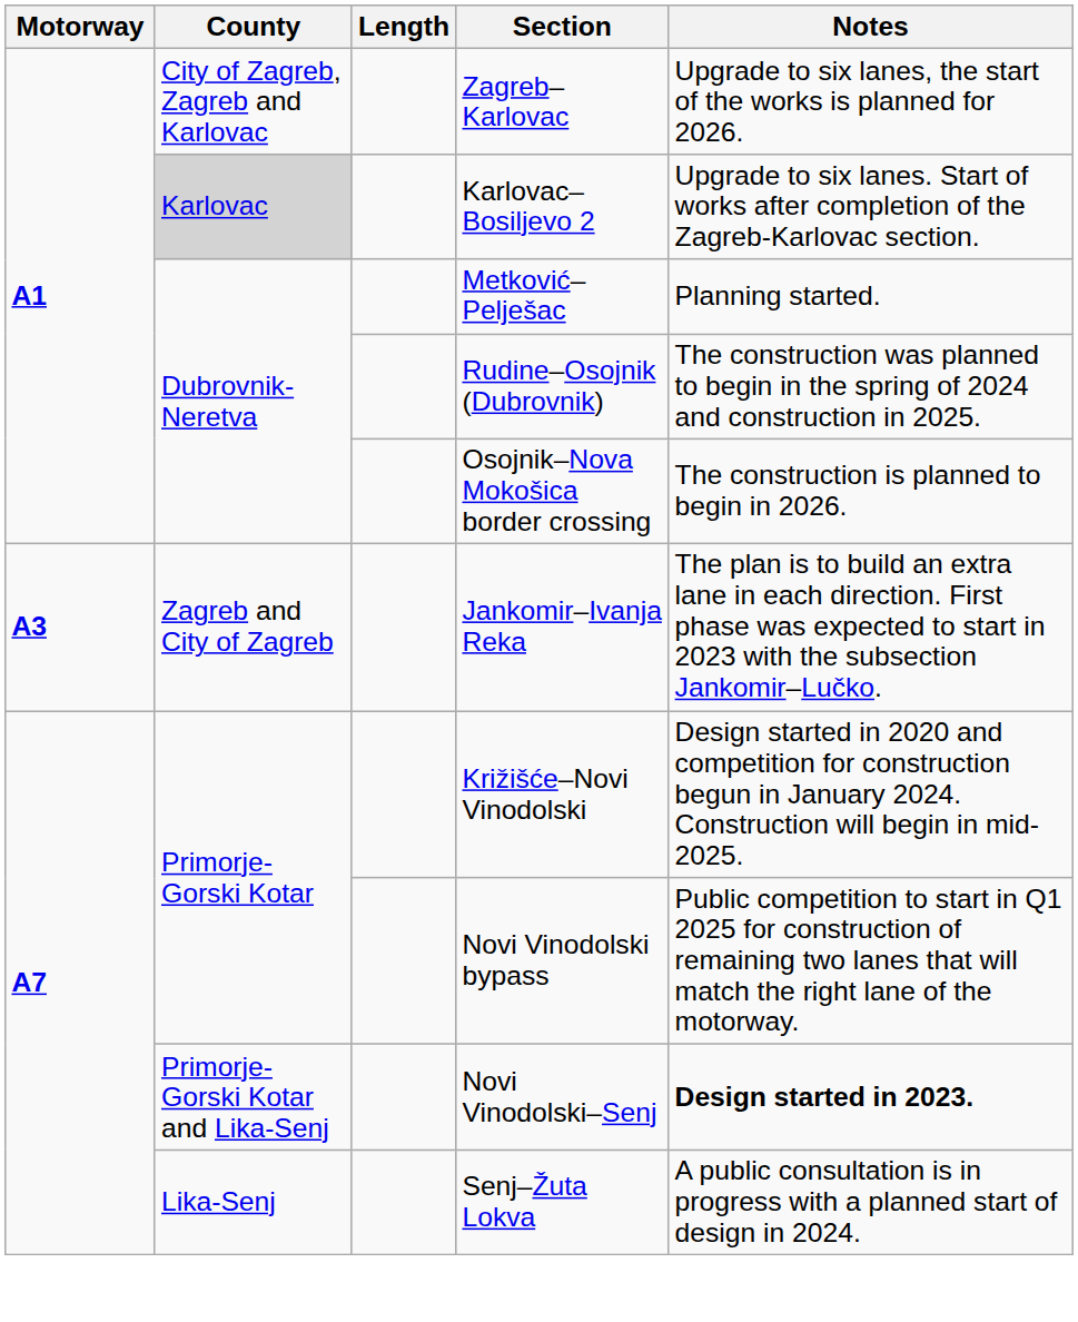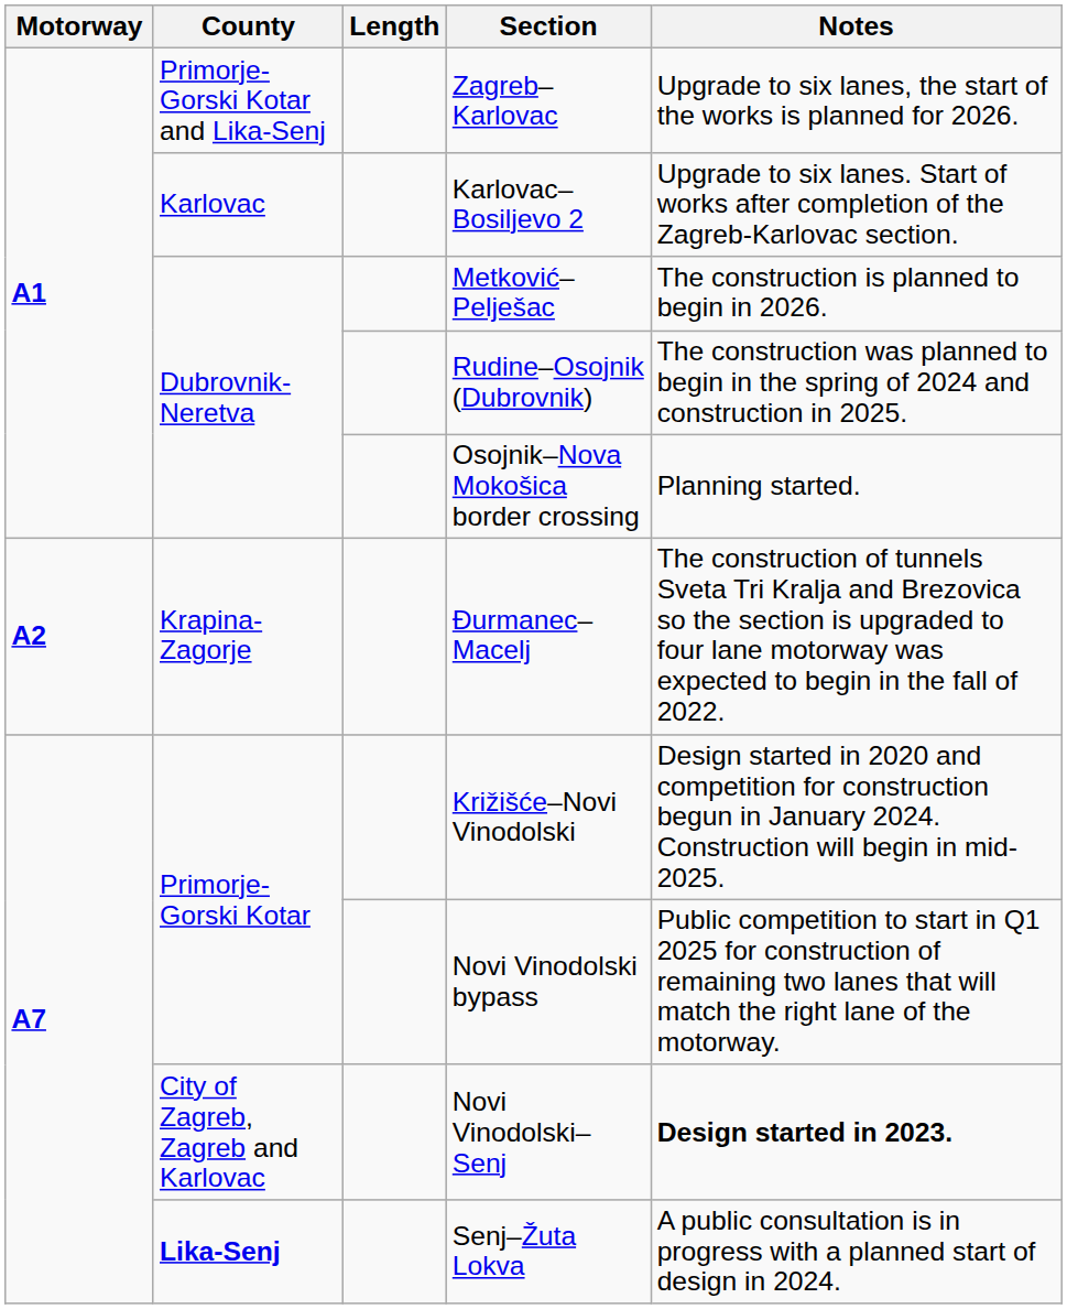Zagreb–Karlovac | County: City of Zagreb, Zagreb and Karlovac -> Primorje-Gorski Kotar and Lika-Senj
Karlovac–Bosiljevo 2 | County: lightgrey background -> no background
Metković–Pelješac | Notes: Planning started. -> The construction is planned to begin in 2026.
Osojnik–Nova Mokošica border crossing | Notes: The construction is planned to begin in 2026. -> Planning started.
+ row: A2 | Krapina-Zagorje | Đurmanec–Macelj | The construction of tunnels Sveta Tri Kralja and Brezovica so the section is upgraded to four lane motorway was expected to begin in the fall of 2022.
- row: A3 | Zagreb and City of Zagreb | Jankomir–Ivanja Reka | The plan is to build an extra lane in each direction. First phase was expected to start in 2023 with the subsection Jankomir–Lučko.
Novi Vinodolski–Senj | County: Primorje-Gorski Kotar and Lika-Senj -> City of Zagreb, Zagreb and Karlovac
Senj–Žuta Lokva | County: normal -> bold
